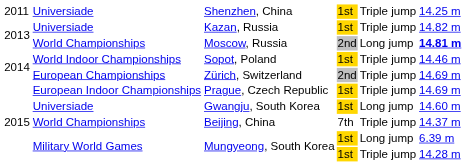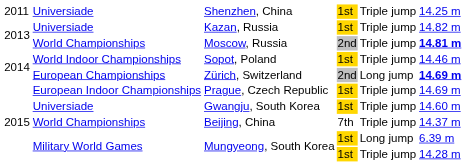Moscow, Russia | column 5: Long jump -> Triple jump
Zürich, Switzerland | column 5: Triple jump -> Long jump
Zürich, Switzerland | column 6: normal -> bold
Gwangju, South Korea | column 5: Long jump -> Triple jump
